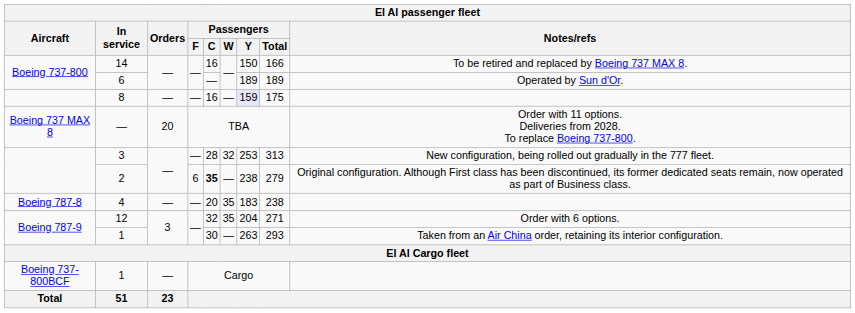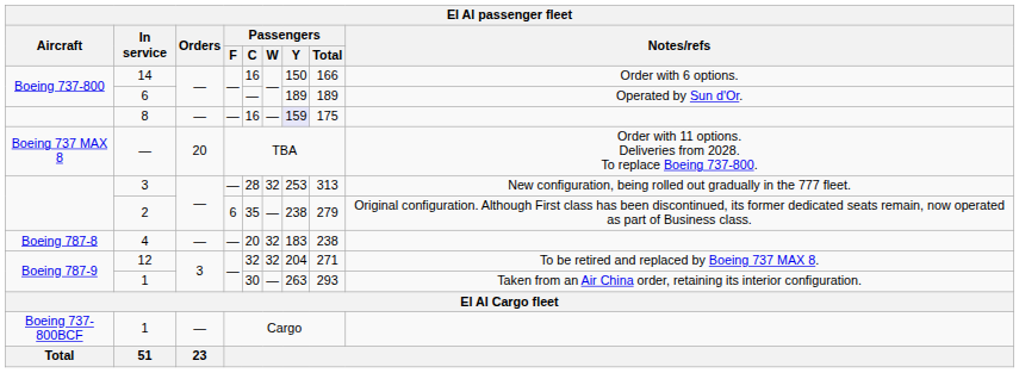14 | Notes/refs: To be retired and replaced by Boeing 737 MAX 8. -> Order with 6 options.
2 | Passengers / C: bold -> normal
4 | Passengers / W: 35 -> 32
12 | Passengers / W: 35 -> 32
12 | Notes/refs: Order with 6 options. -> To be retired and replaced by Boeing 737 MAX 8.
